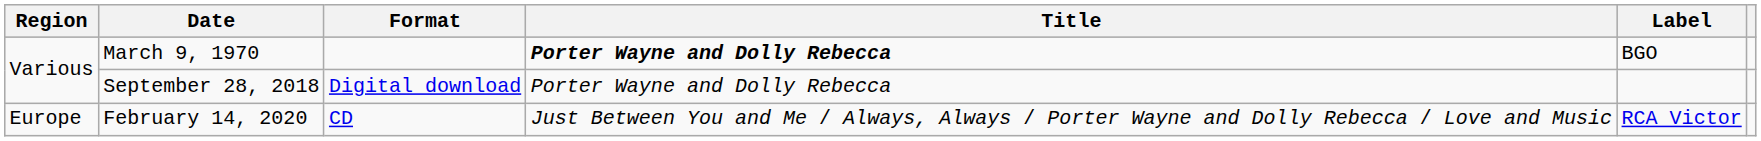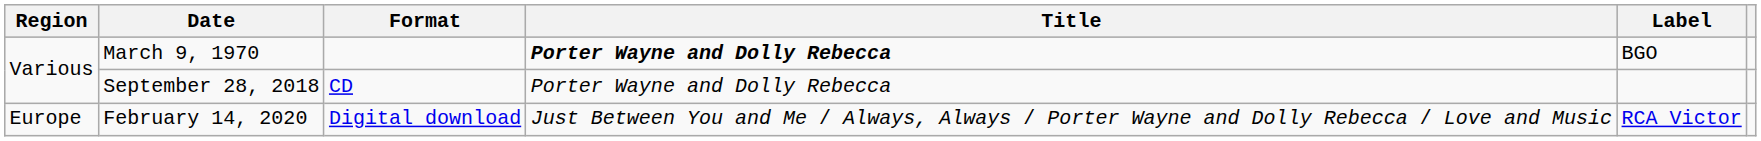September 28, 2018 | Format: Digital download -> CD
February 14, 2020 | Format: CD -> Digital download
